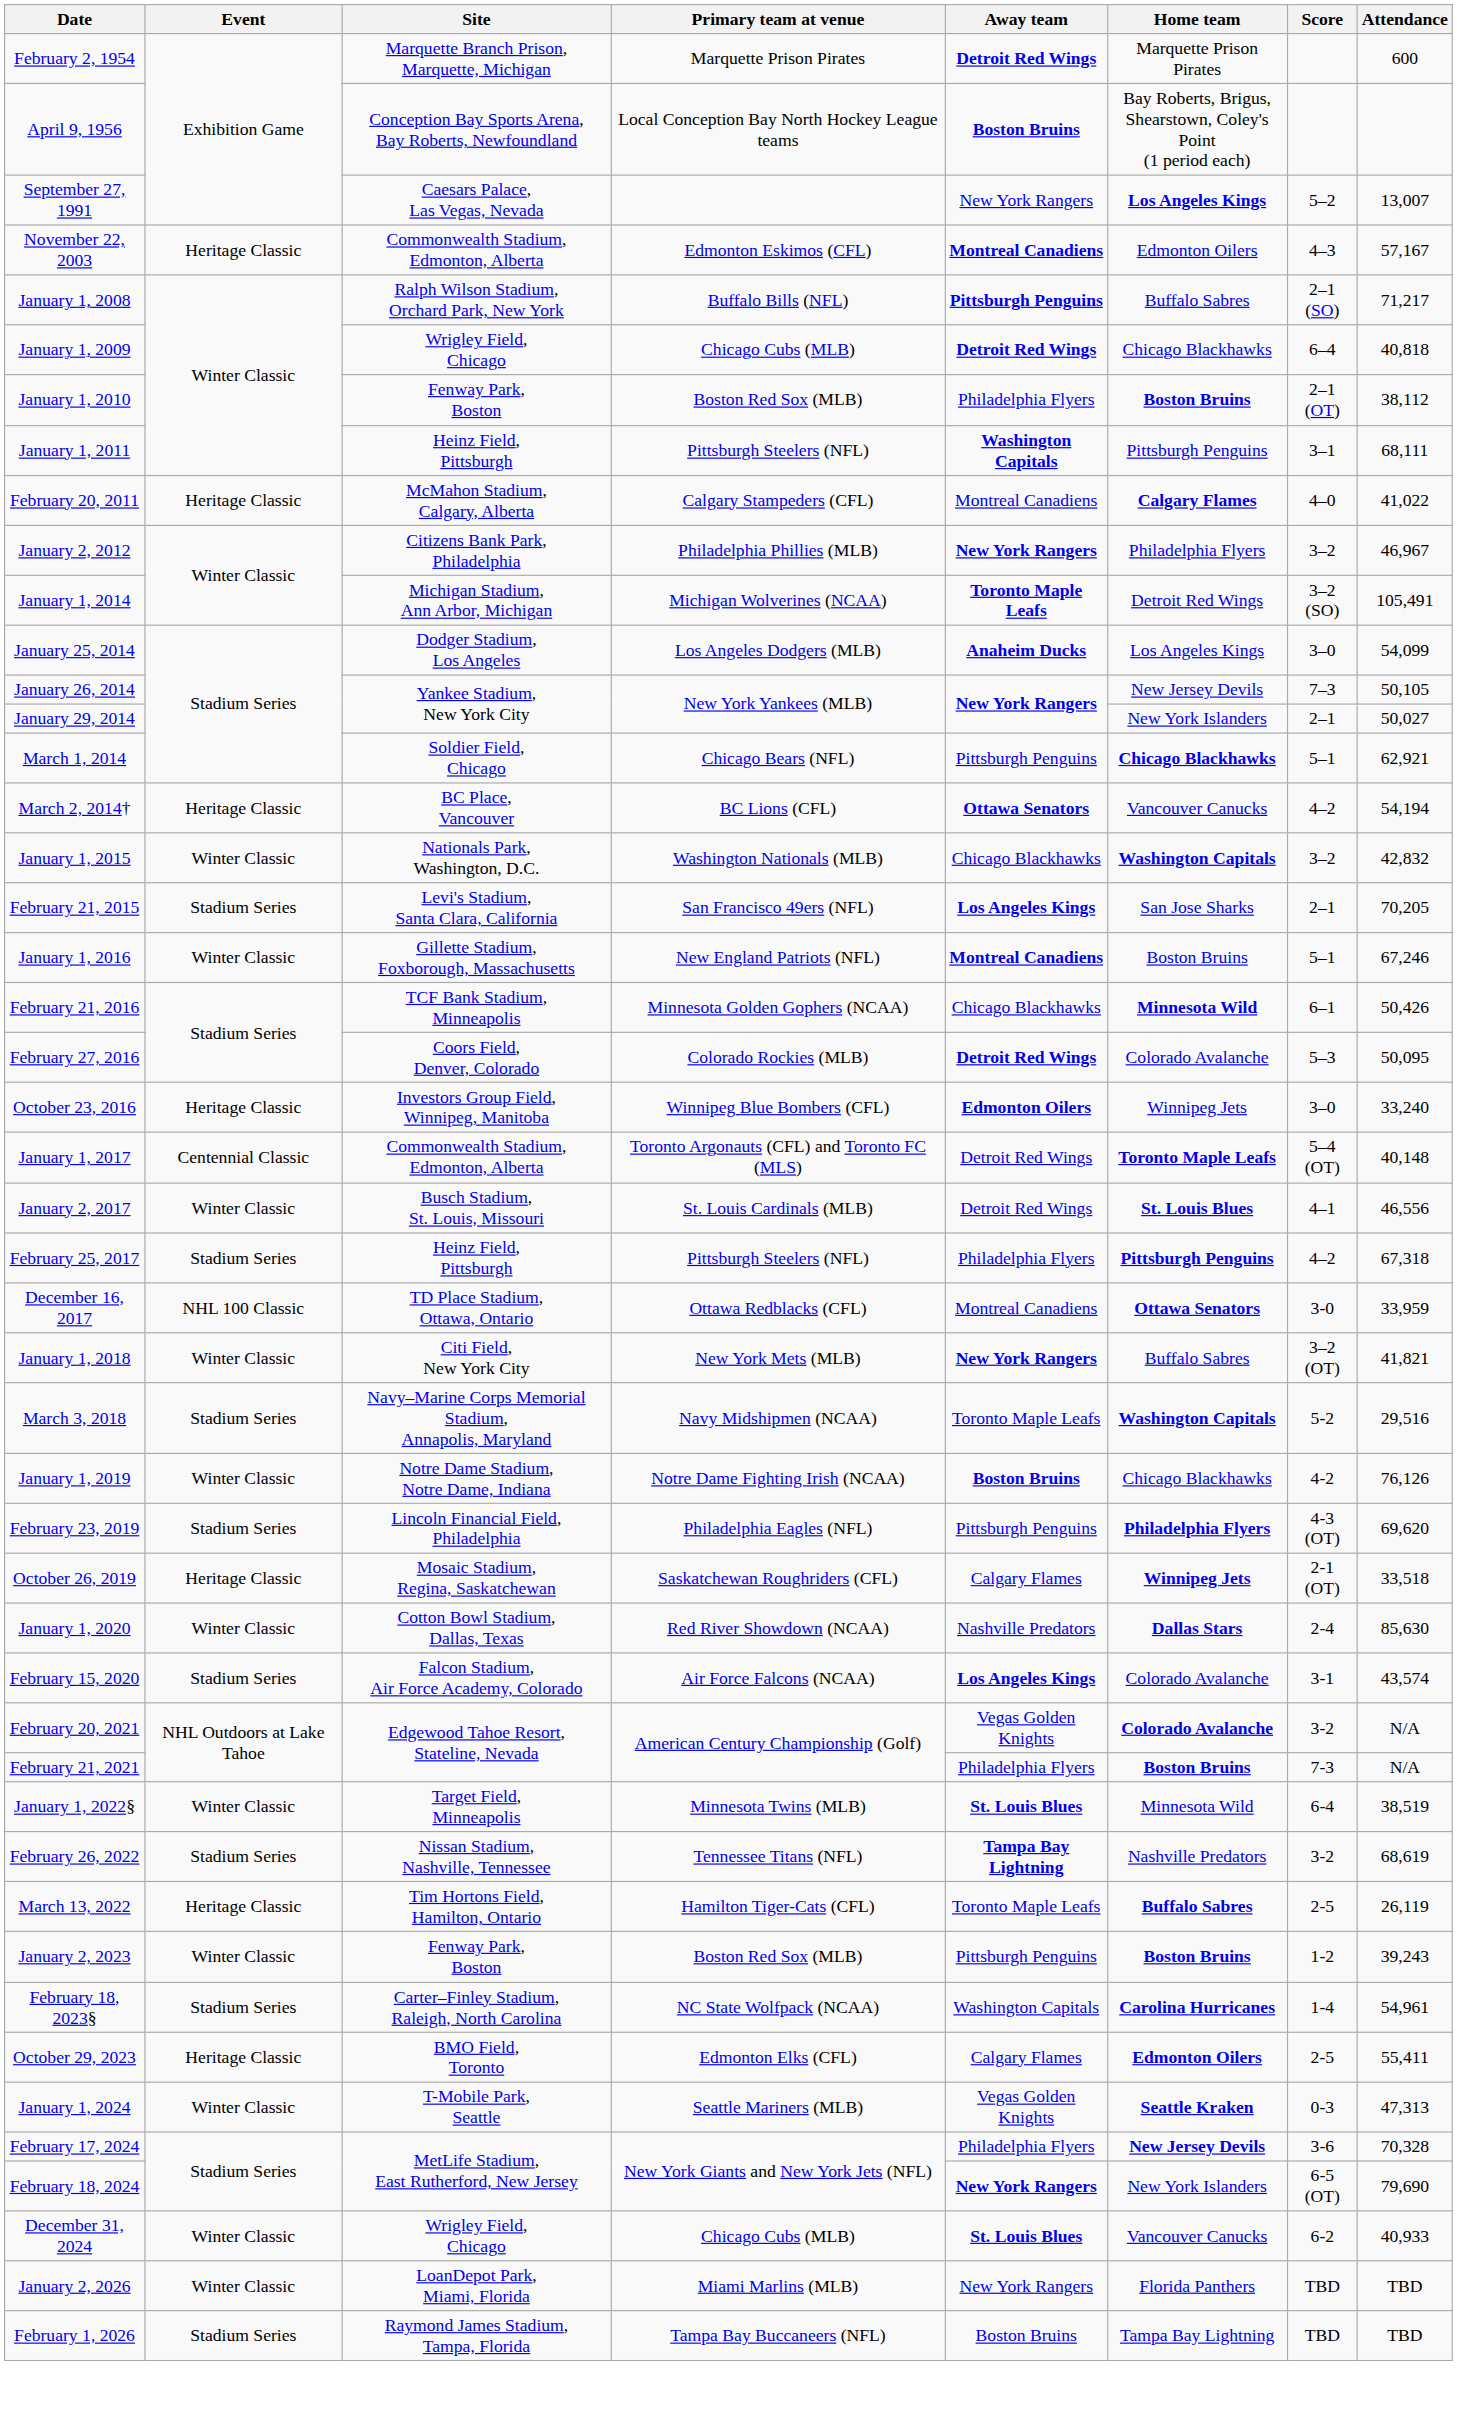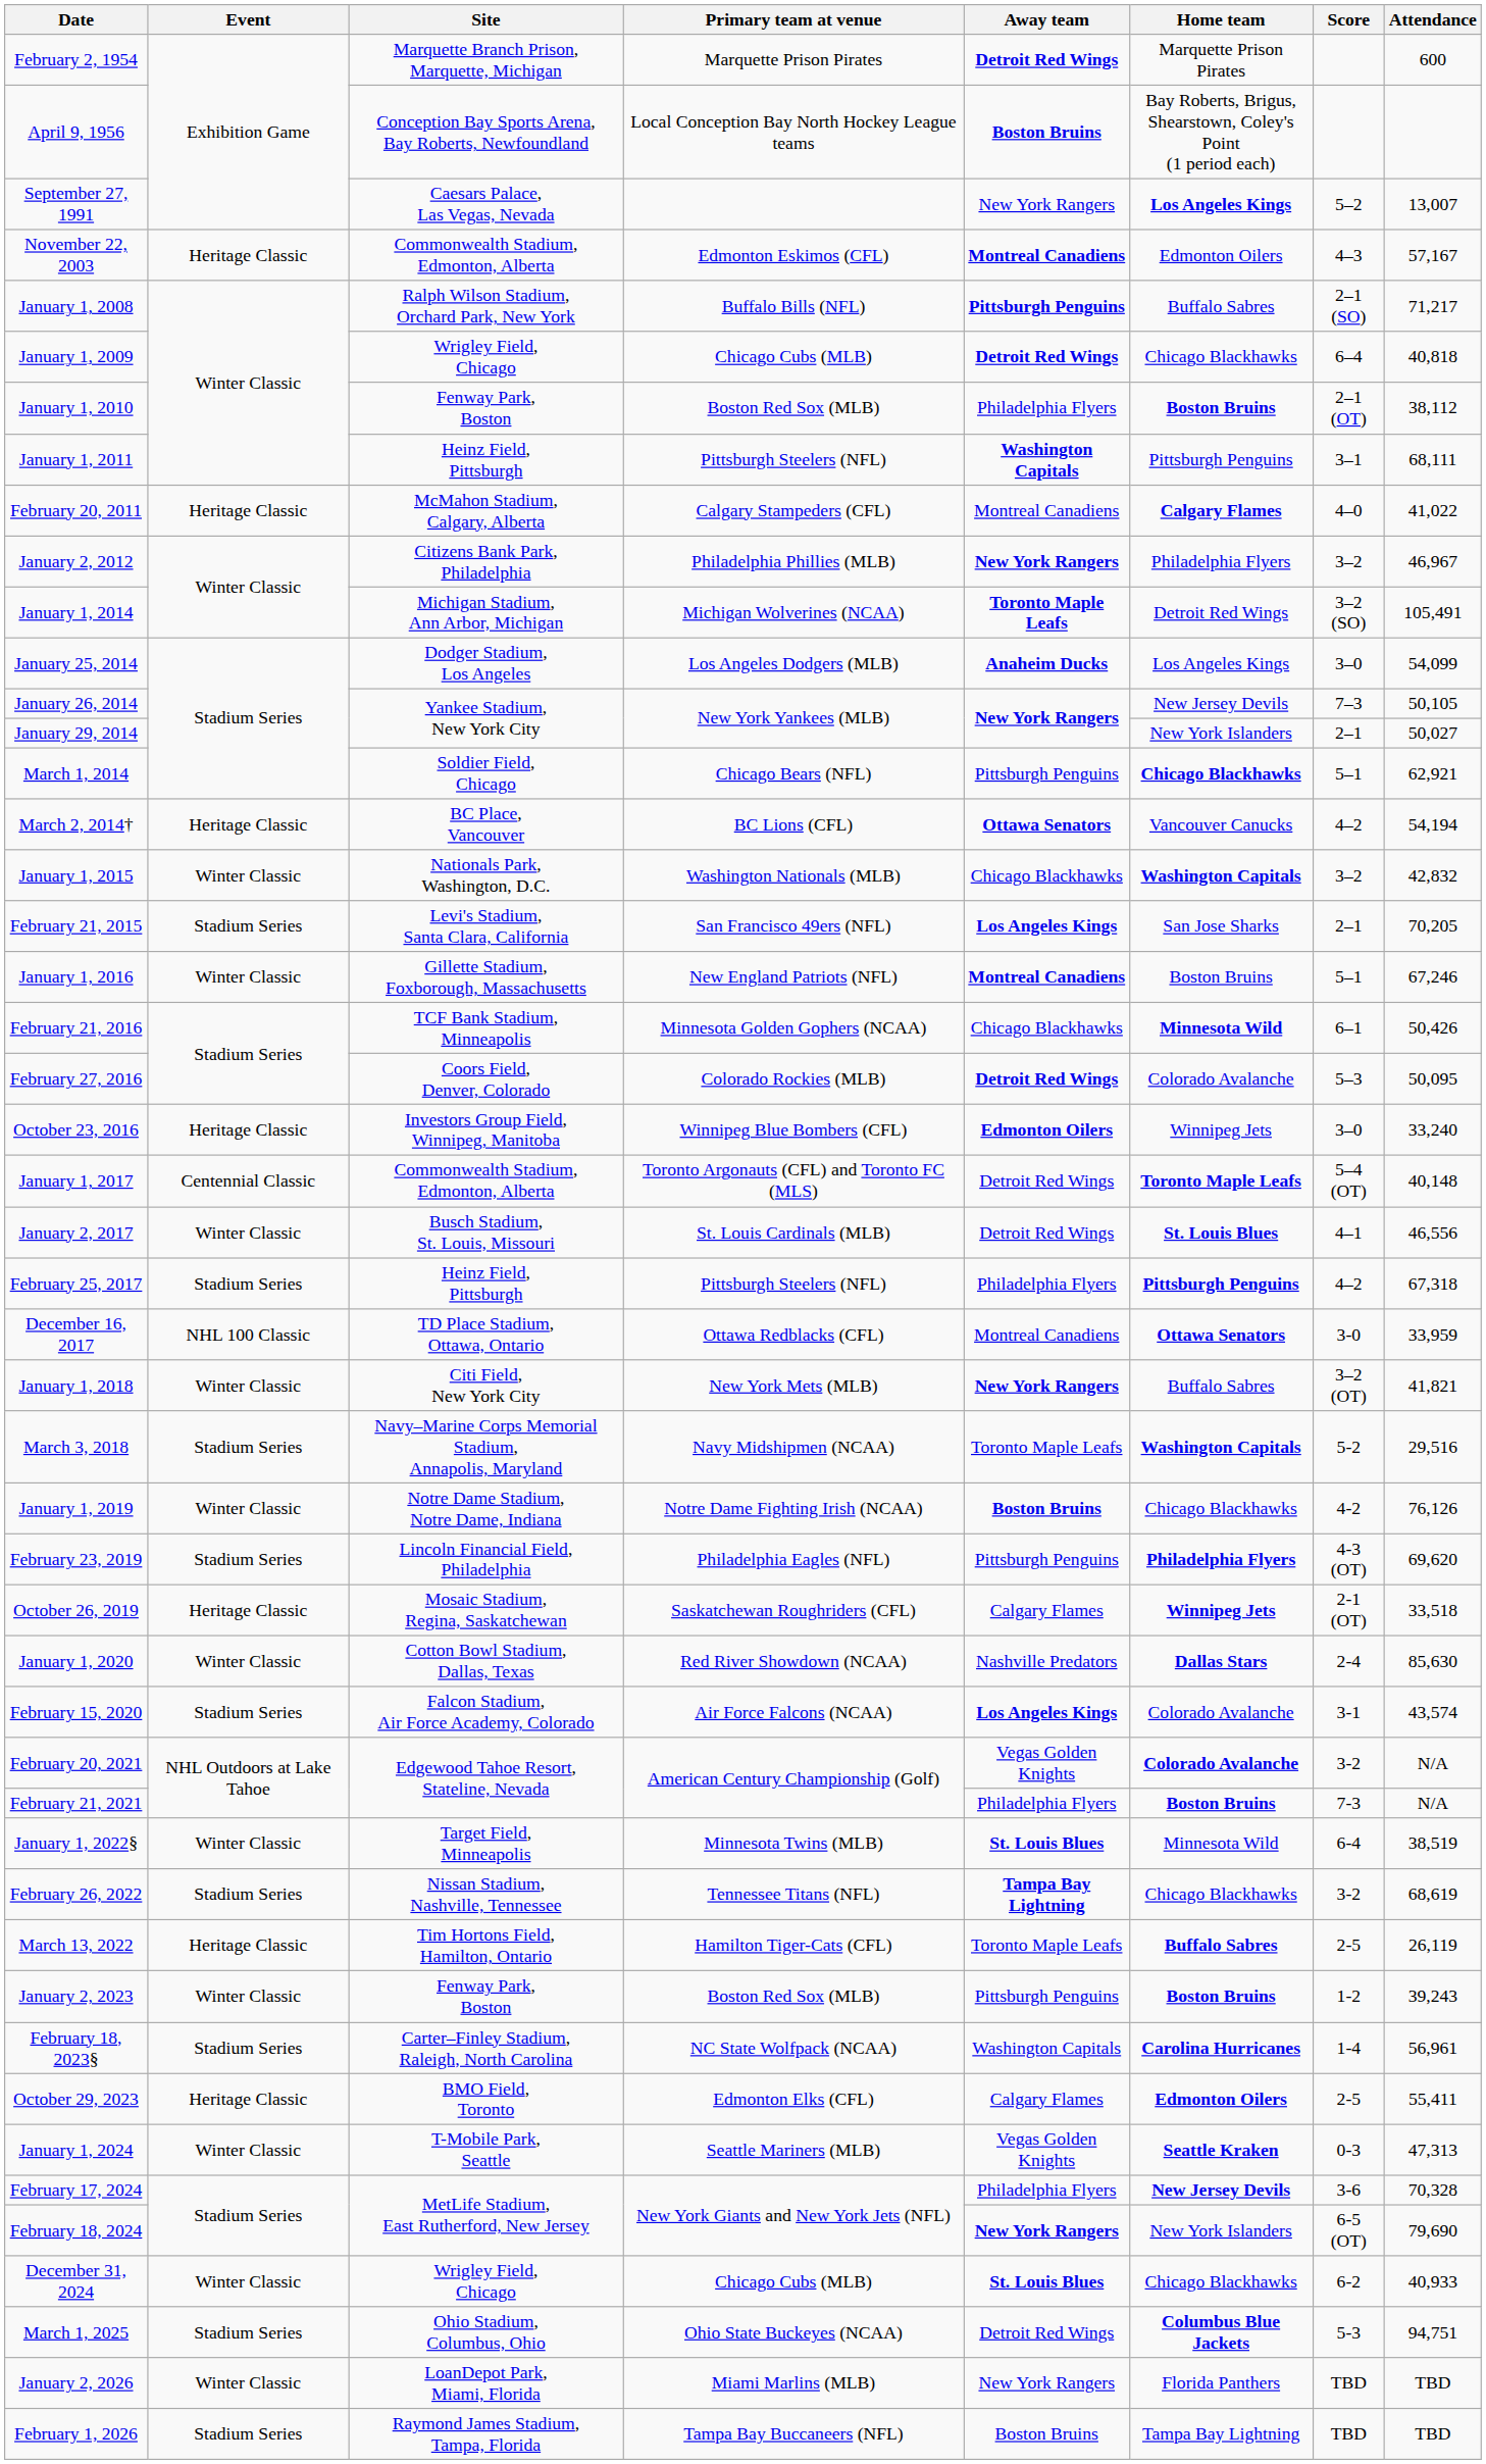February 26, 2022 | Home team: Nashville Predators -> Chicago Blackhawks
February 18, 2023§ | Attendance: 54,961 -> 56,961
December 31, 2024 | Home team: Vancouver Canucks -> Chicago Blackhawks
+ row: March 1, 2025 | Stadium Series | Ohio Stadium, Columbus, Ohio | Ohio State Buckeyes (NCAA) | Detroit Red Wings | Columbus Blue Jackets | 5-3 | 94,751
